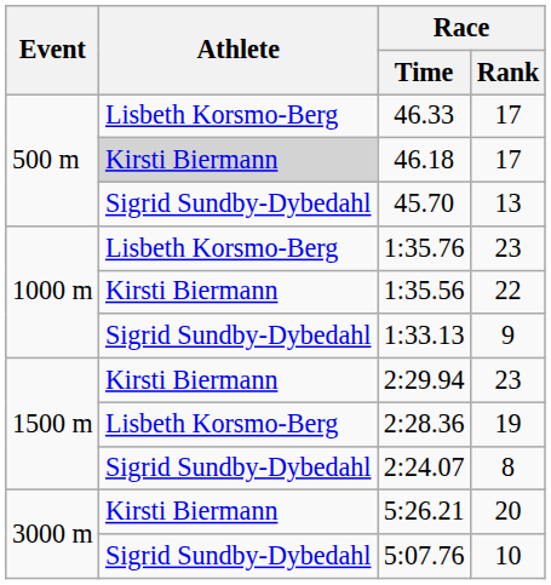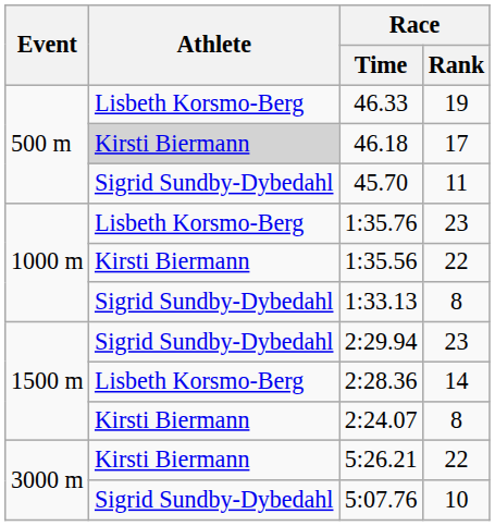46.33 | Race / Rank: 17 -> 19
45.70 | Race / Rank: 13 -> 11
1:33.13 | Race / Rank: 9 -> 8
2:29.94 | Athlete: Kirsti Biermann -> Sigrid Sundby-Dybedahl
2:28.36 | Race / Rank: 19 -> 14
2:24.07 | Athlete: Sigrid Sundby-Dybedahl -> Kirsti Biermann
5:26.21 | Race / Rank: 20 -> 22
